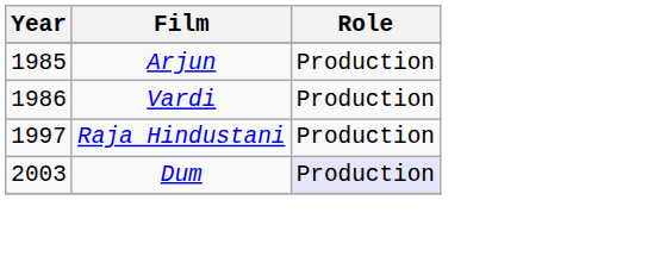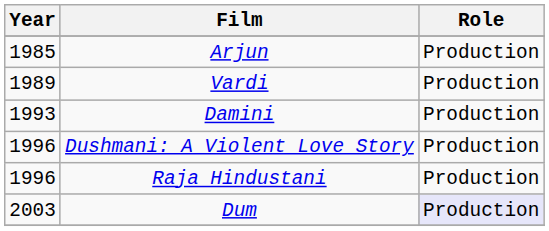Vardi | Year: 1986 -> 1989
+ row: 1993 | Damini | Production
+ row: 1996 | Dushmani: A Violent Love Story | Production
Raja Hindustani | Year: 1997 -> 1996
